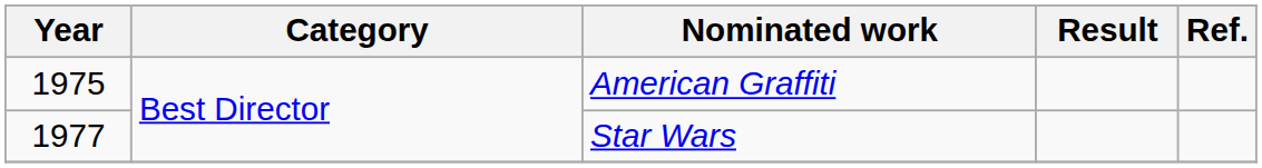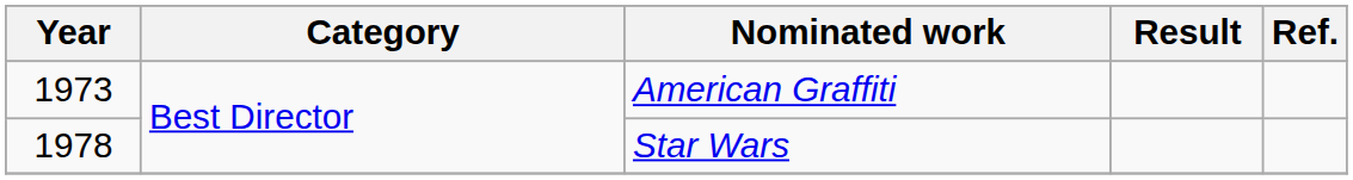American Graffiti | Year: 1975 -> 1973
Star Wars | Year: 1977 -> 1978
